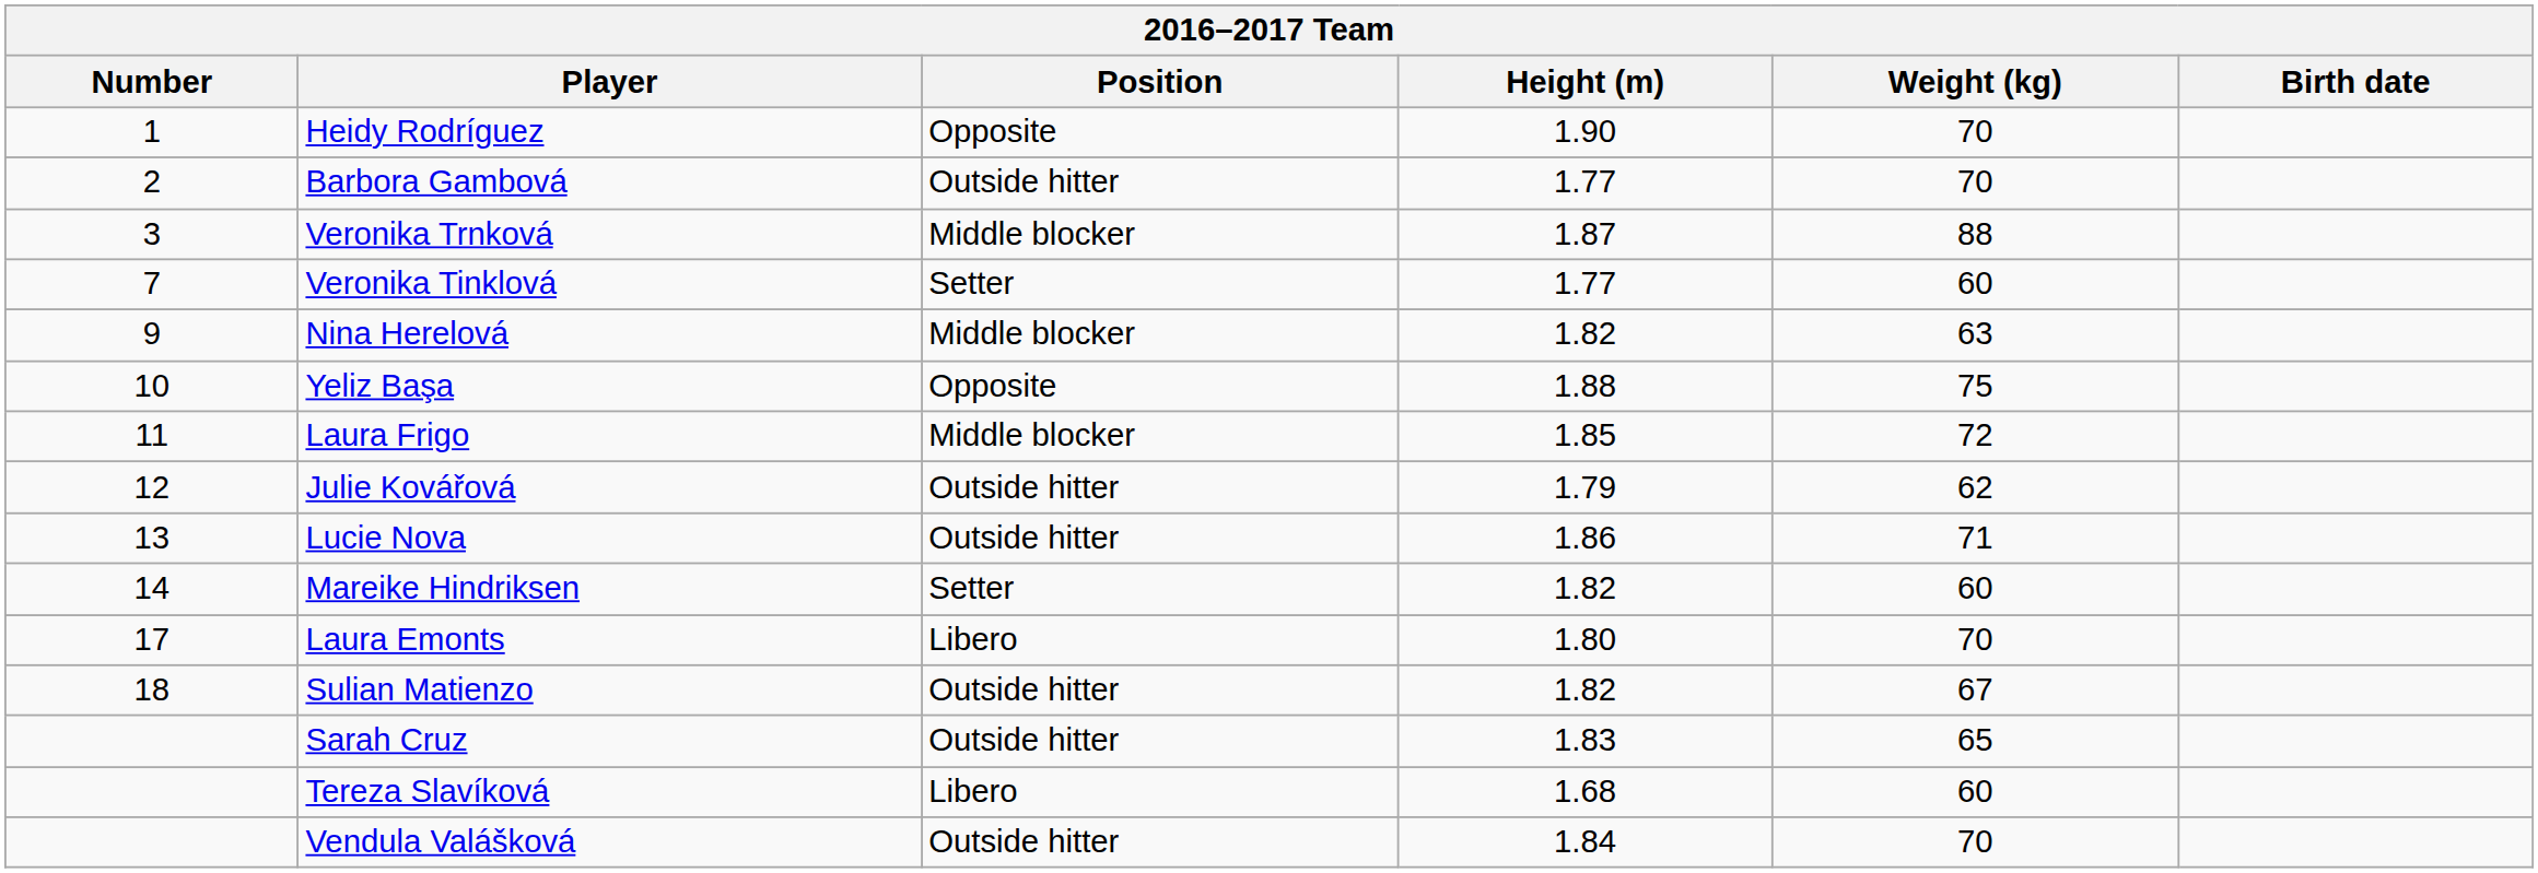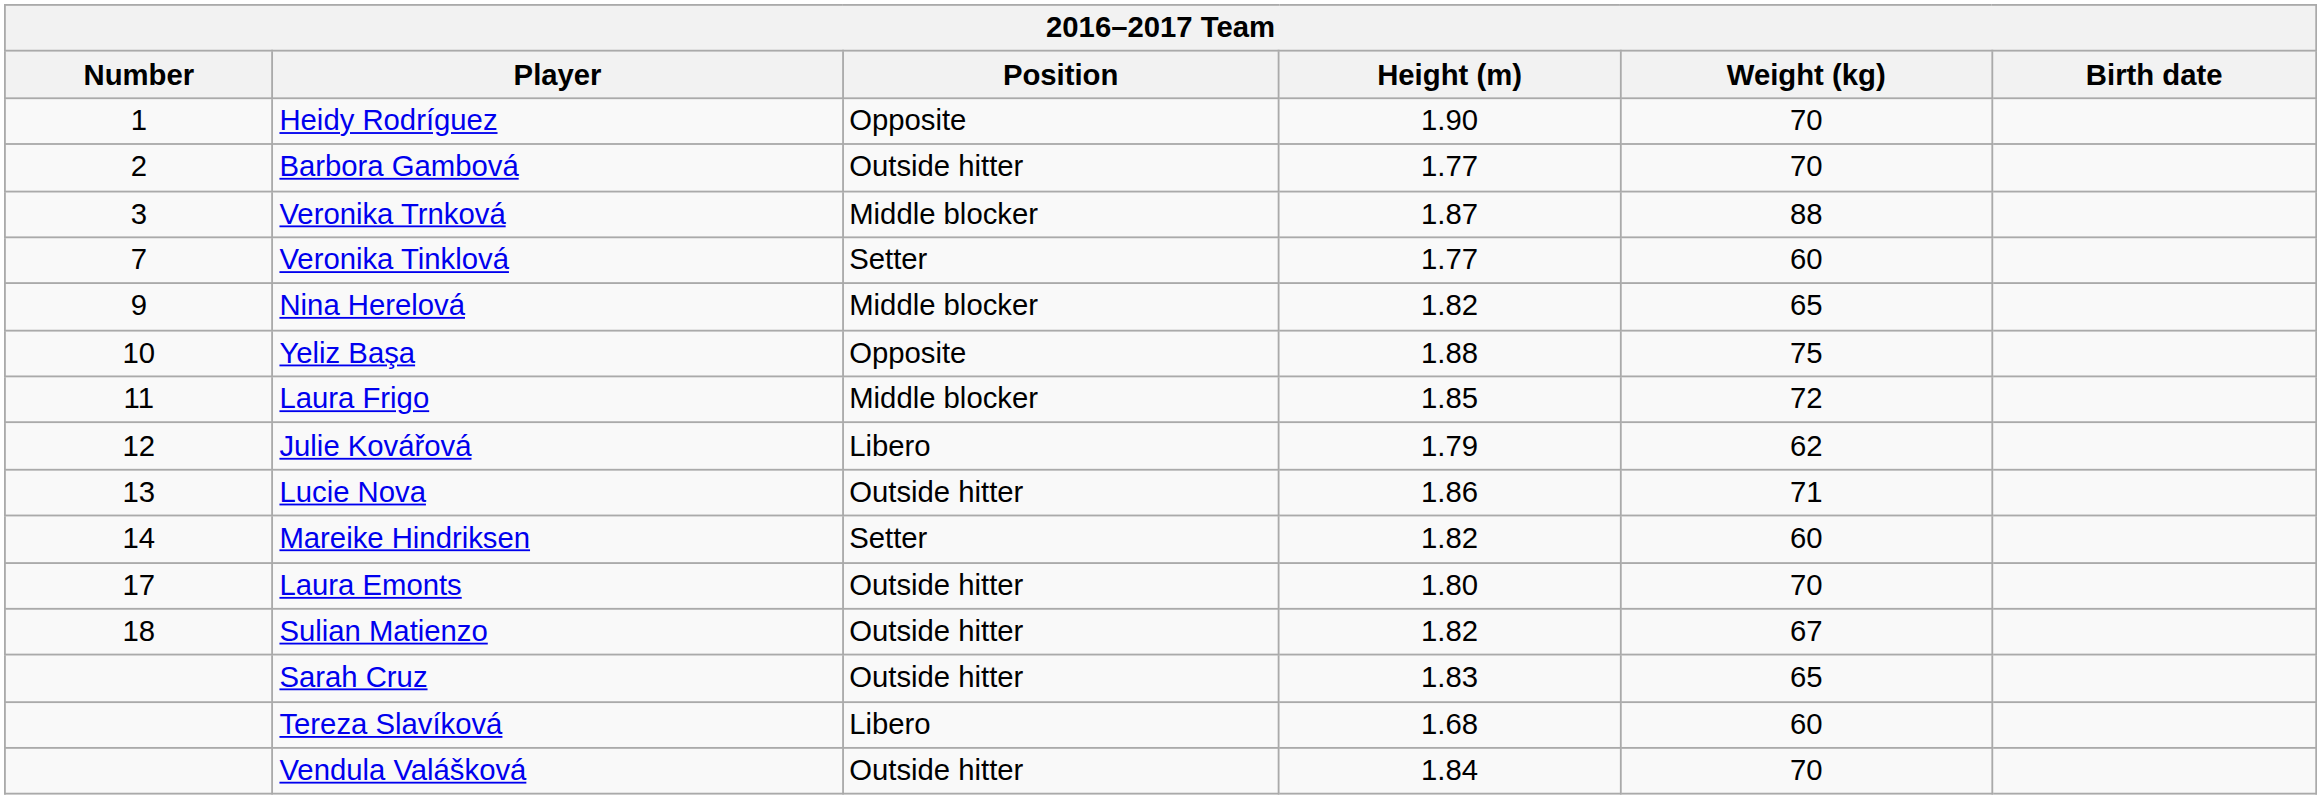Nina Herelová | Weight (kg): 63 -> 65
Julie Kovářová | Position: Outside hitter -> Libero
Laura Emonts | Position: Libero -> Outside hitter
